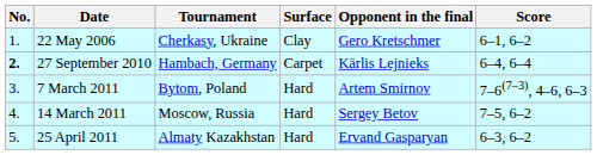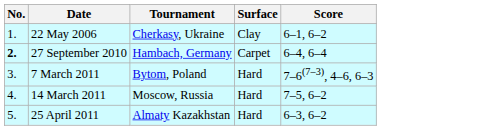- column: Opponent in the final | Gero Kretschmer | Kārlis Lejnieks | Artem Smirnov | Sergey Betov | Ervand Gasparyan
